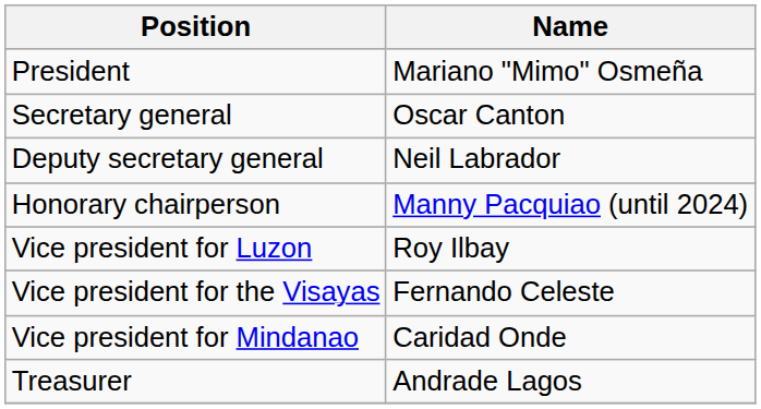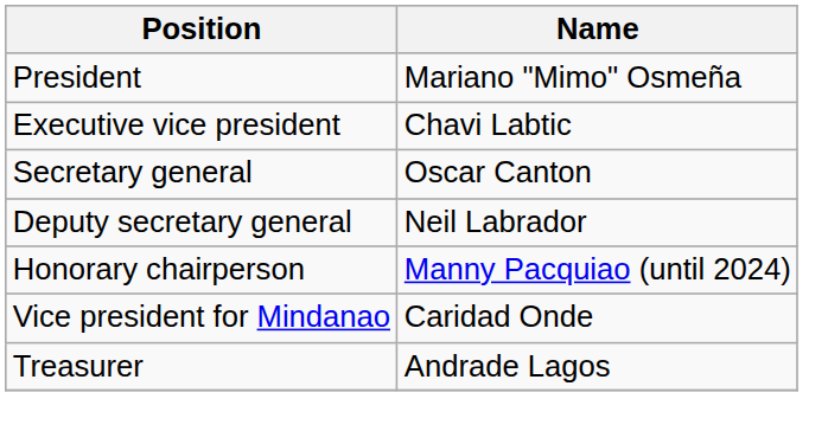+ row: Executive vice president | Chavi Labtic
- row: Vice president for Luzon | Roy Ilbay
- row: Vice president for the Visayas | Fernando Celeste
